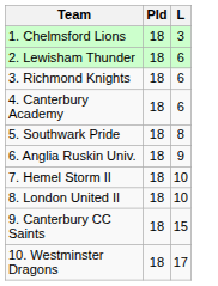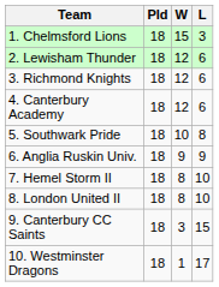+ column: W | 15 | 12 | 12 | 12 | 10 | 9 | 8 | 8 | 3 | 1
